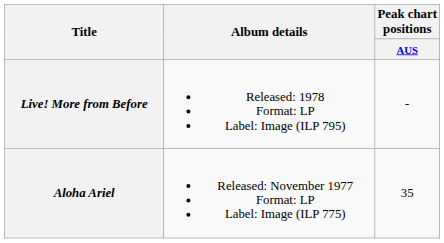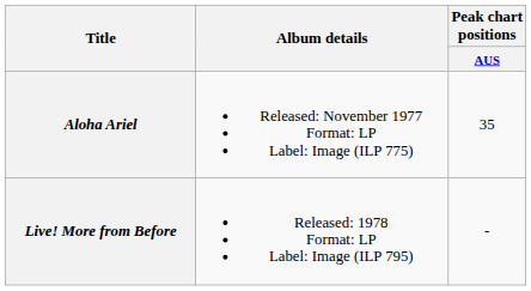rows swapped: Aloha Ariel <-> Live! More from Before
